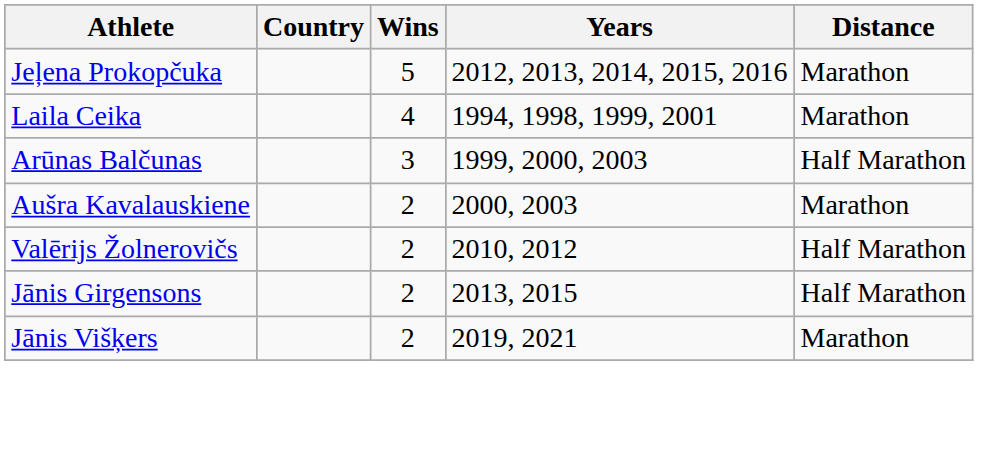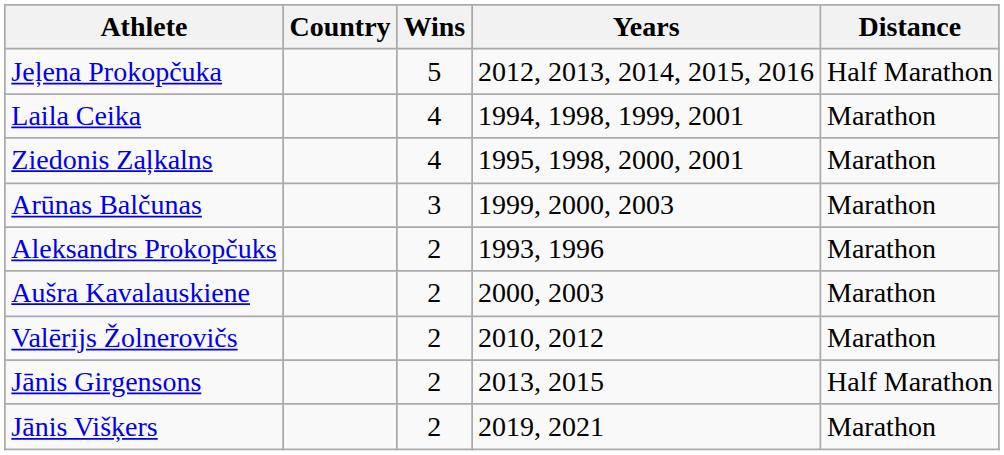Jeļena Prokopčuka | Distance: Marathon -> Half Marathon
+ row: Ziedonis Zaļkalns | 4 | 1995, 1998, 2000, 2001 | Marathon
Arūnas Balčunas | Distance: Half Marathon -> Marathon
+ row: Aleksandrs Prokopčuks | 2 | 1993, 1996 | Marathon
Valērijs Žolnerovičs | Distance: Half Marathon -> Marathon
